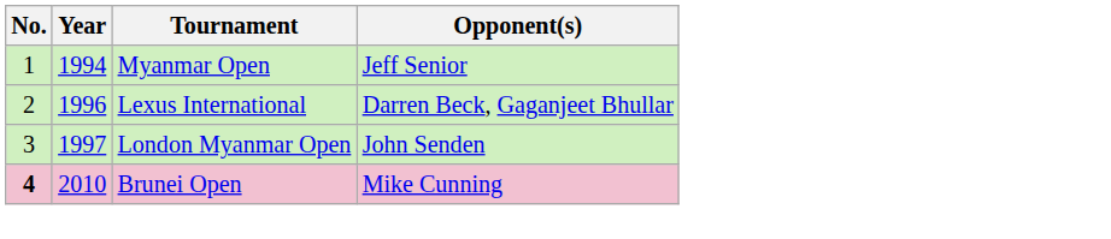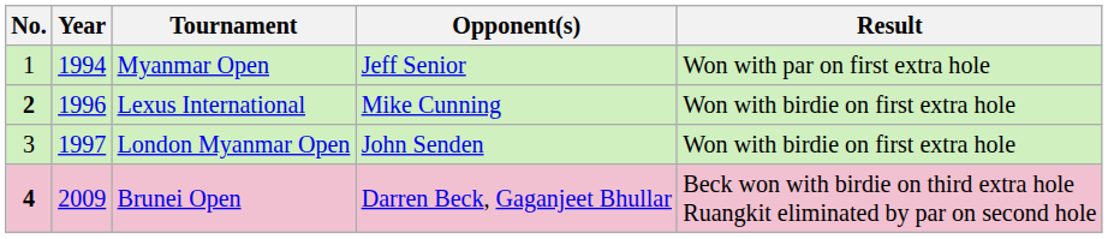+ column: Result | Won with par on first extra hole | Won with birdie on first extra hole | Won with birdie on first extra hole | Beck won with birdie on third extra hole Ruangkit eliminated by par on second hole
Lexus International | No.: normal -> bold
Lexus International | Opponent(s): Darren Beck, Gaganjeet Bhullar -> Mike Cunning
Brunei Open | Year: 2010 -> 2009
Brunei Open | Opponent(s): Mike Cunning -> Darren Beck, Gaganjeet Bhullar
